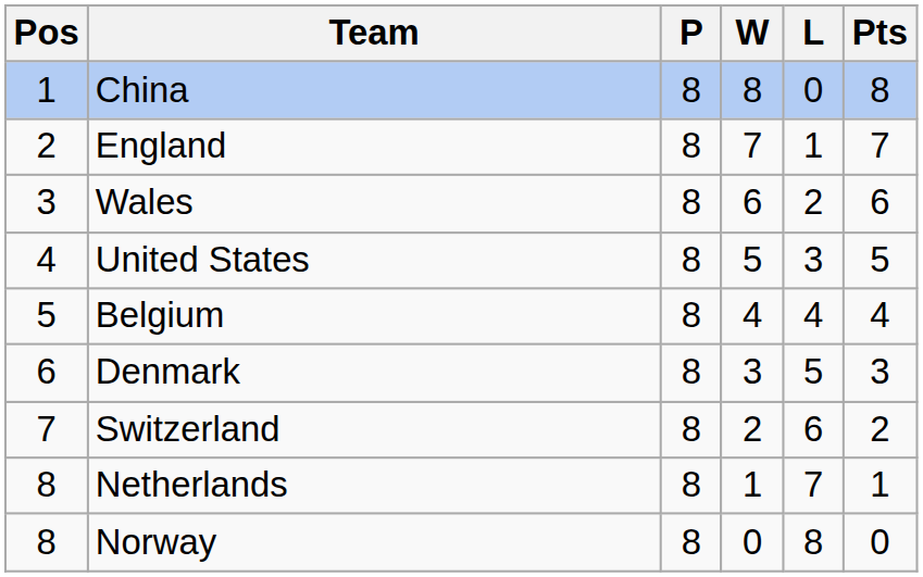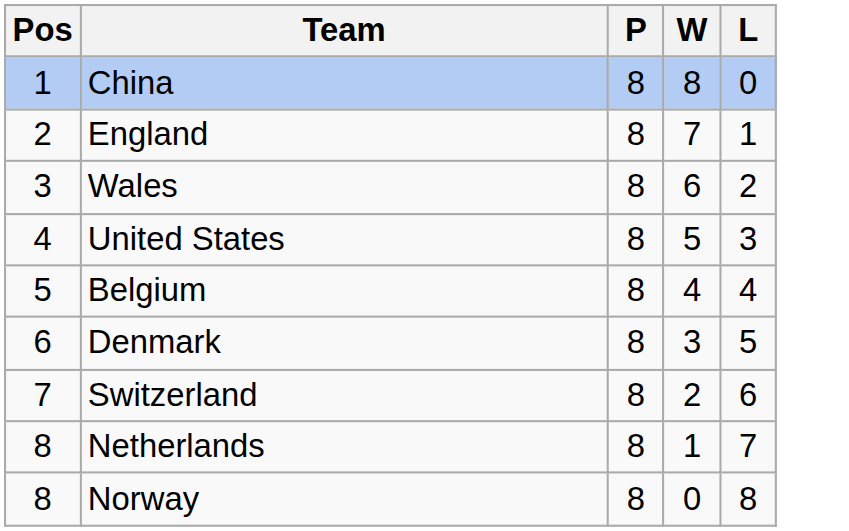- column: Pts | 8 | 7 | 6 | 5 | 4 | 3 | 2 | 1 | 0
